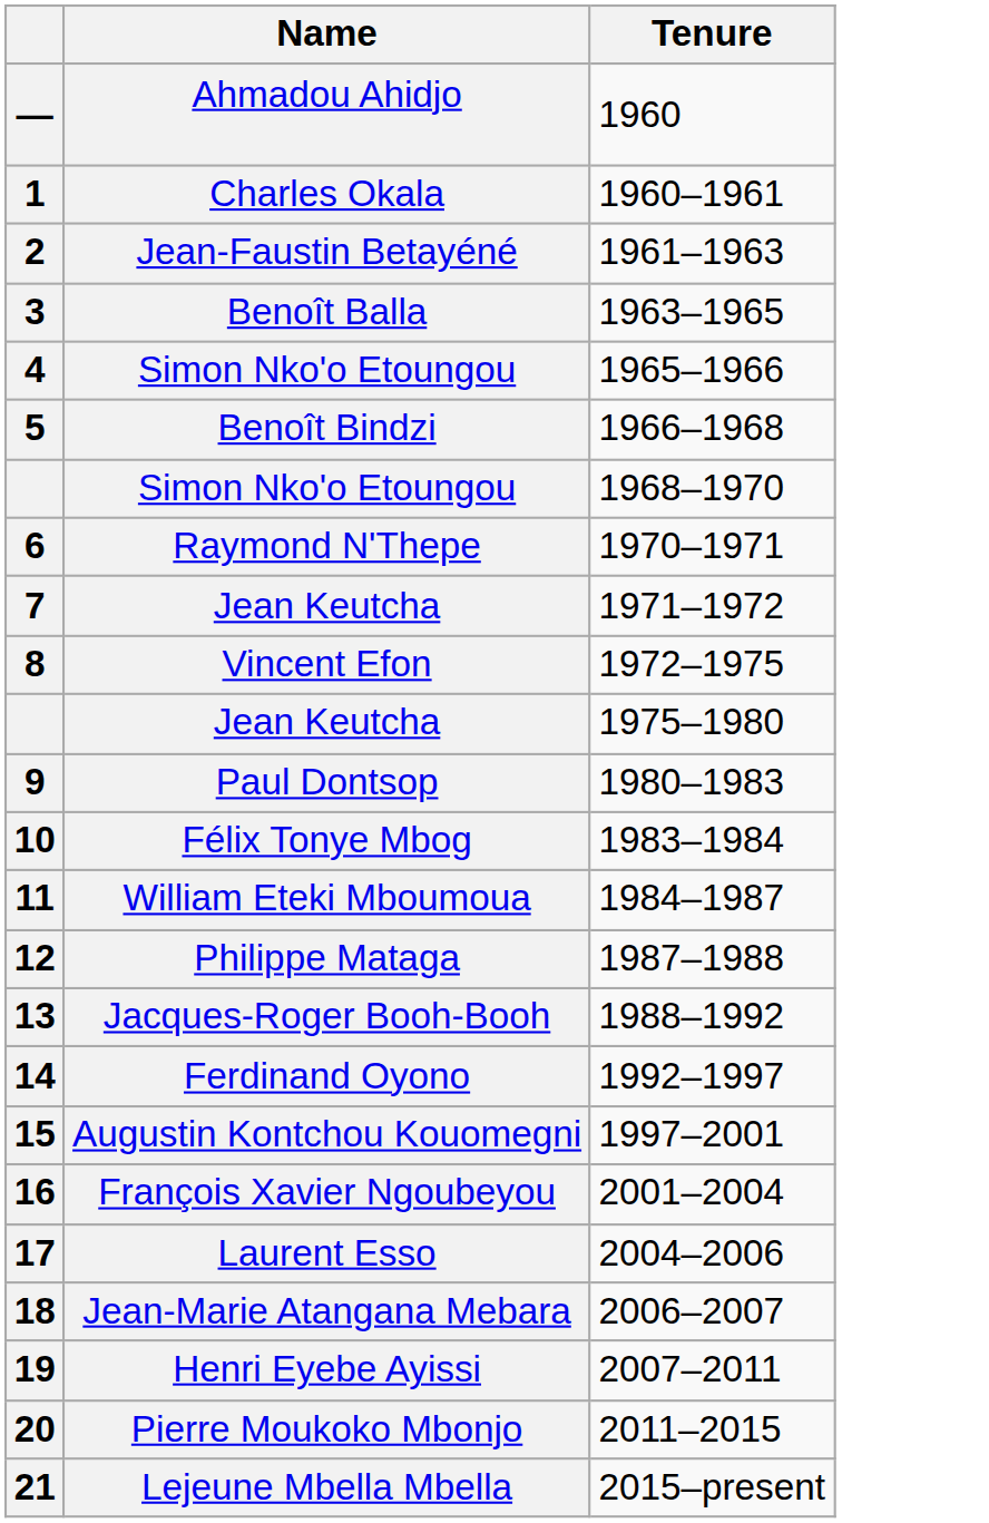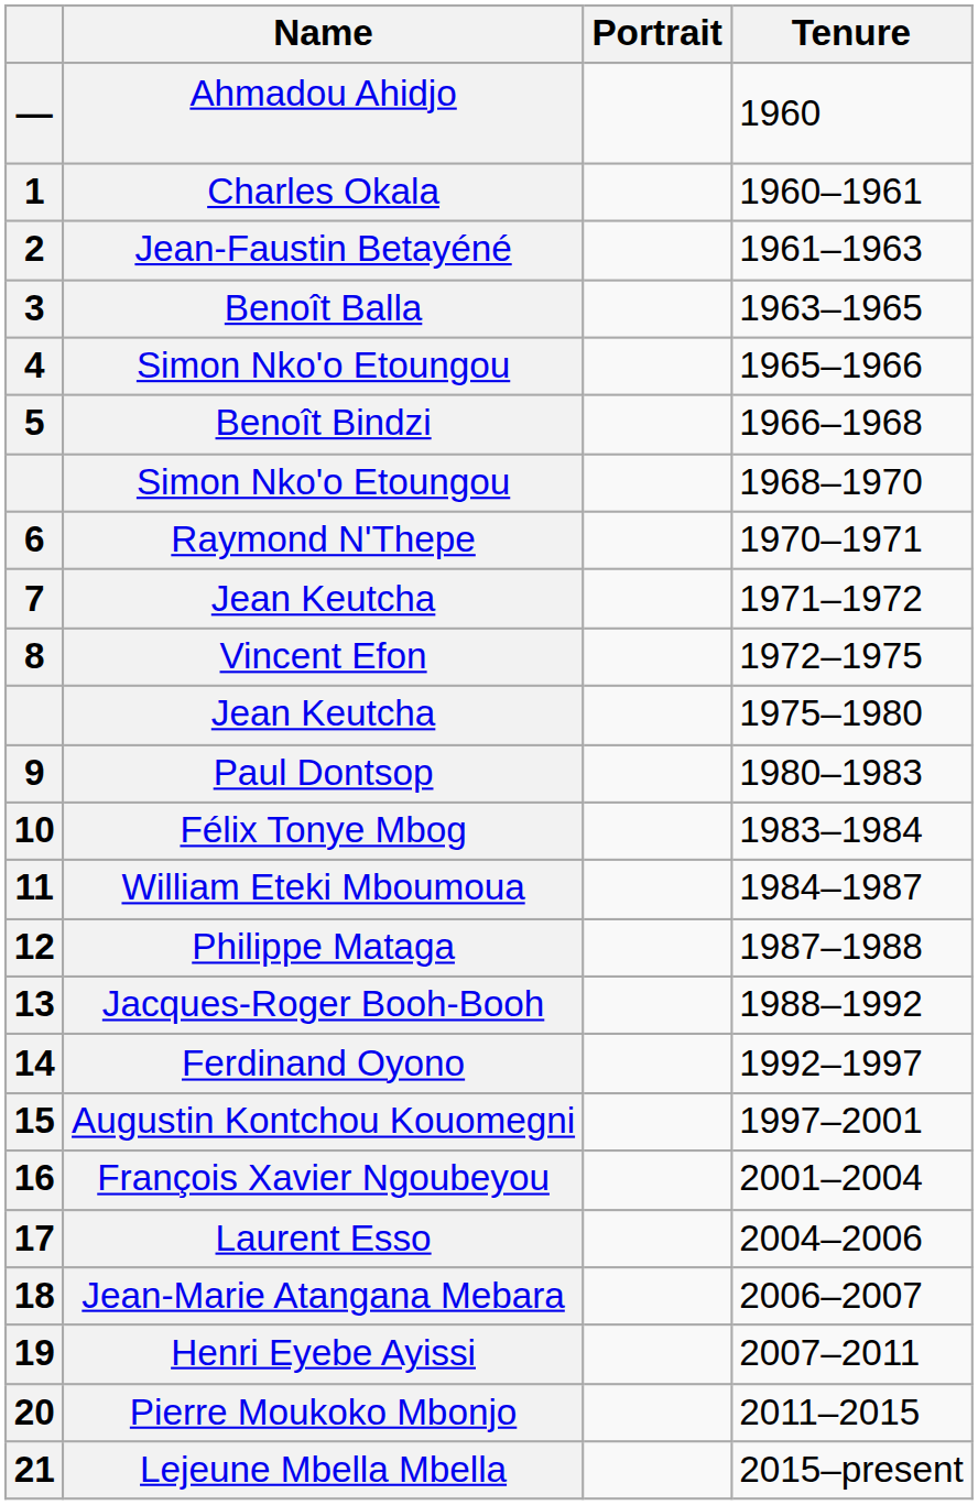+ column: Portrait
